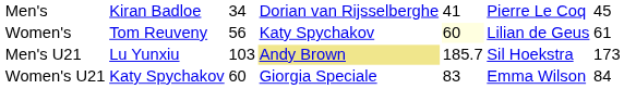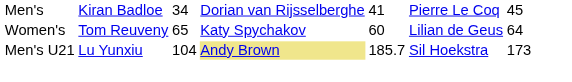Women's | column 3: 56 -> 65
Women's | column 5: lightyellow background -> no background
Women's | column 7: 61 -> 64
Men's U21 | column 3: 103 -> 104
- row: Women's U21 | Katy Spychakov | 60 | Giorgia Speciale | 83 | Emma Wilson | 84
